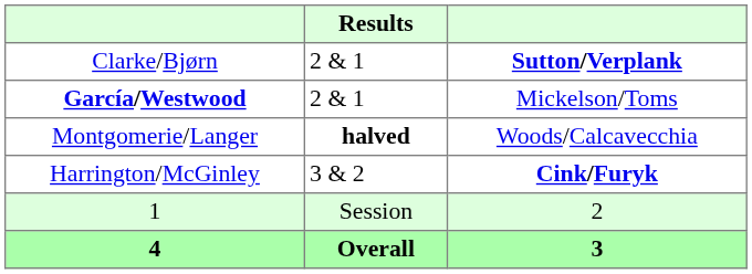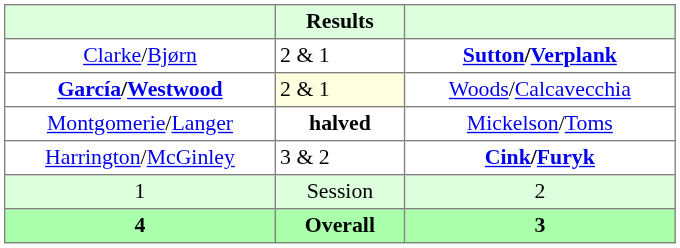García/Westwood | Results: no background -> lightyellow background
García/Westwood | column 3: Mickelson/Toms -> Woods/Calcavecchia
Montgomerie/Langer | column 3: Woods/Calcavecchia -> Mickelson/Toms
